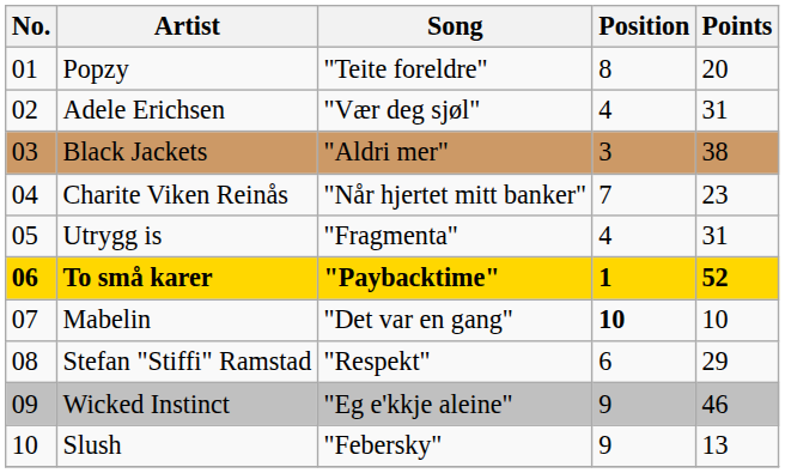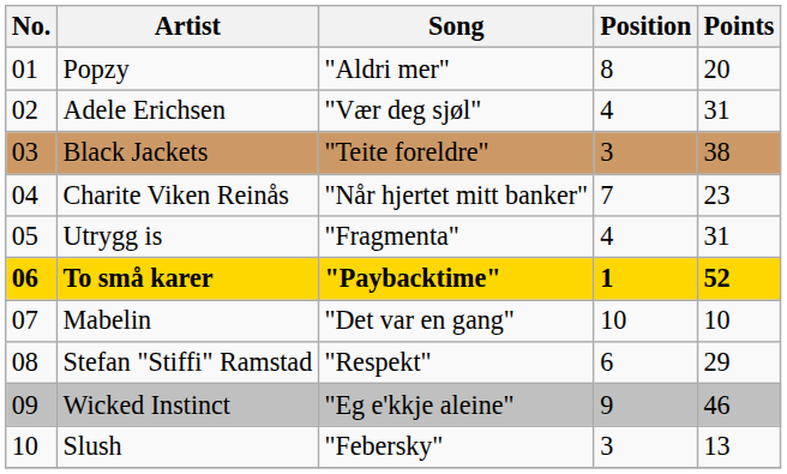Popzy | Song: "Teite foreldre" -> "Aldri mer"
Black Jackets | Song: "Aldri mer" -> "Teite foreldre"
Mabelin | Position: bold -> normal
Slush | Position: 9 -> 3
